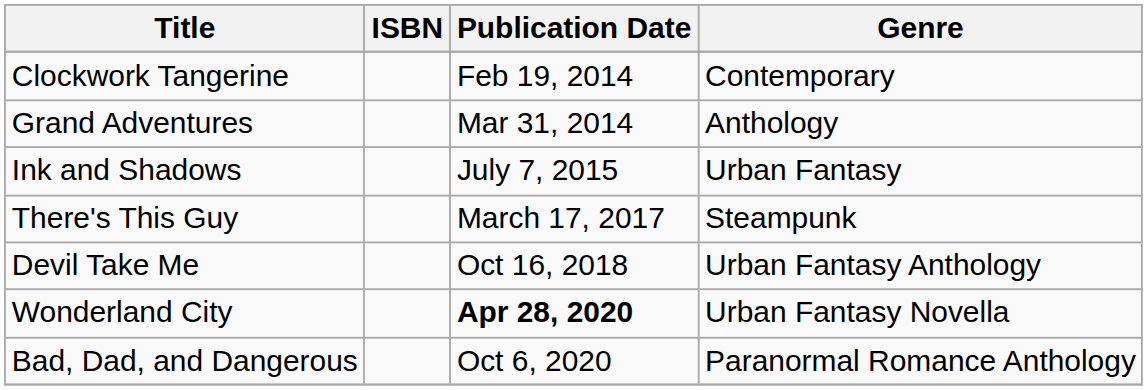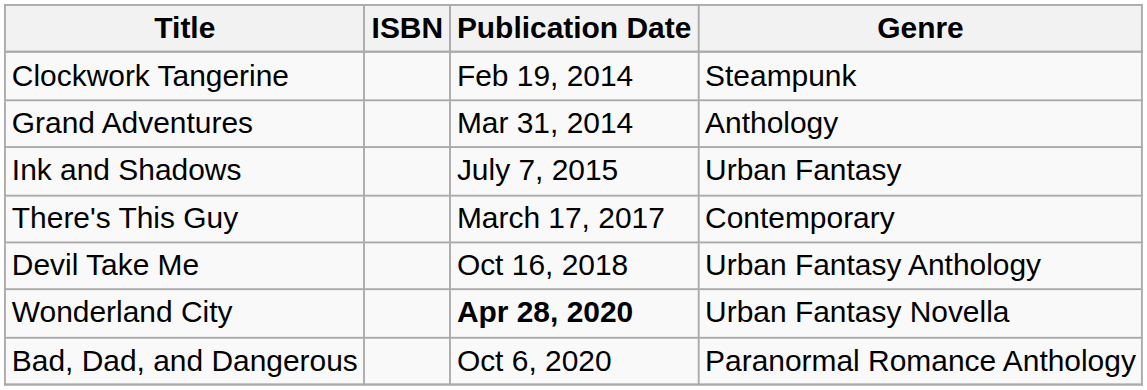Clockwork Tangerine | Genre: Contemporary -> Steampunk
There's This Guy | Genre: Steampunk -> Contemporary
